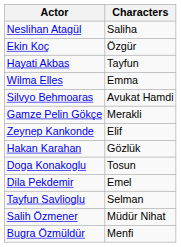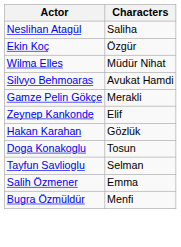- row: Hayati Akbas | Tayfun
Wilma Elles | Characters: Emma -> Müdür Nihat
- row: Dila Pekdemir | Emel
Salih Özmener | Characters: Müdür Nihat -> Emma
